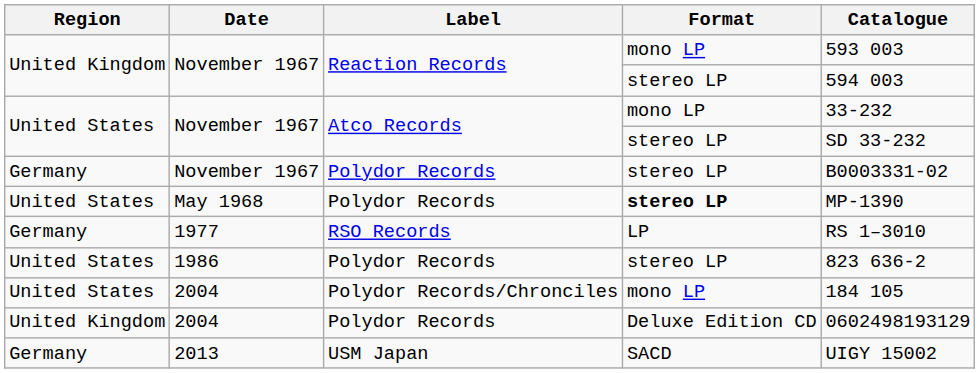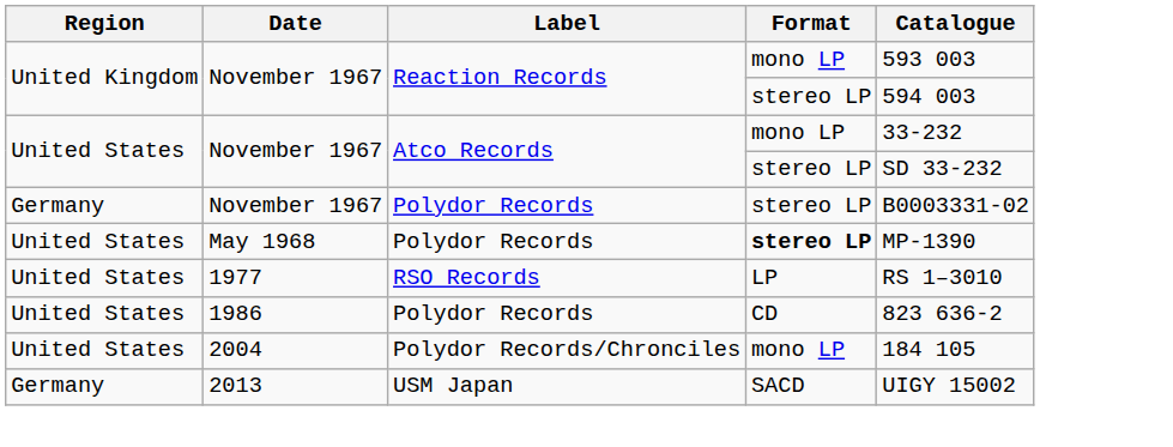1977 | Region: Germany -> United States
1986 | Format: stereo LP -> CD
- row: United Kingdom | 2004 | Polydor Records | Deluxe Edition CD | 0602498193129
